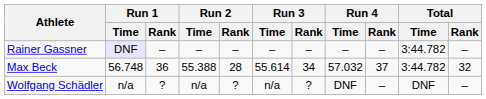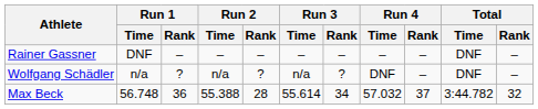Rainer Gassner | Run 1 / Time: lavender background -> no background
Rainer Gassner | Total / Time: 3:44.782 -> DNF
rows swapped: Wolfgang Schädler <-> Max Beck
